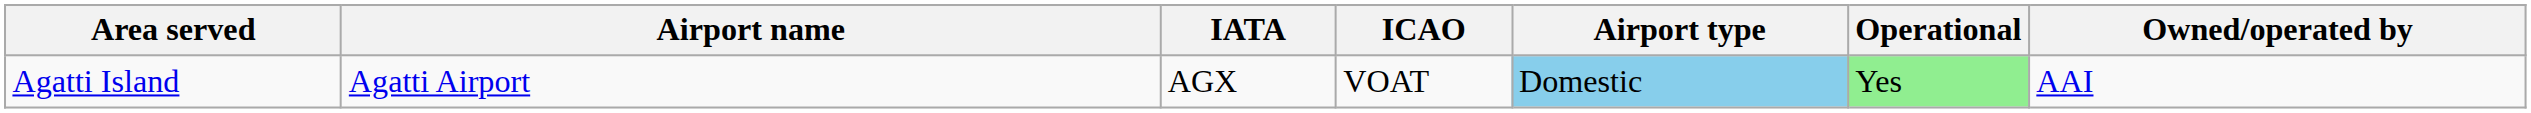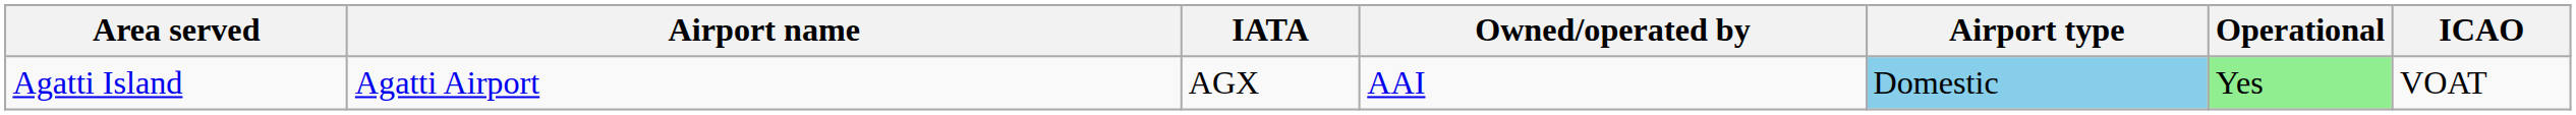columns swapped: ICAO <-> Owned/operated by
